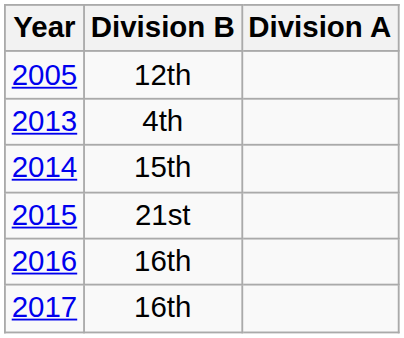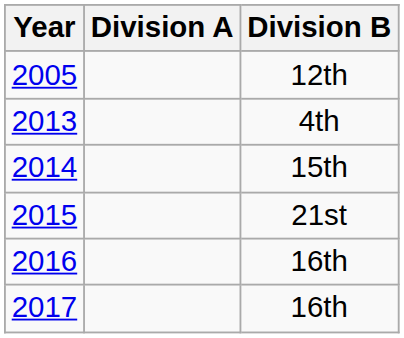columns swapped: Division A <-> Division B
